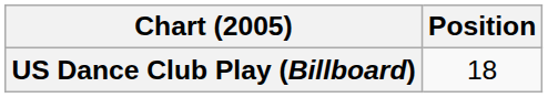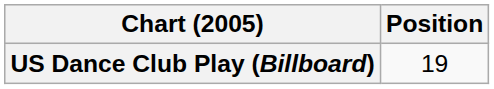US Dance Club Play (Billboard) | Position: 18 -> 19
